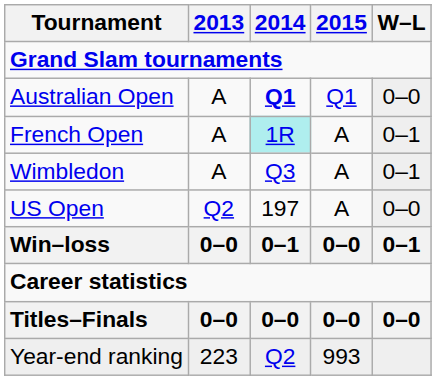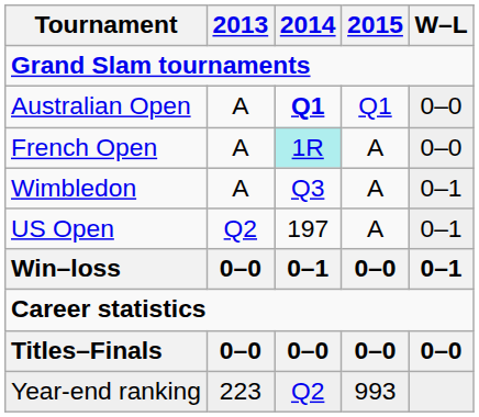French Open | W–L: 0–1 -> 0–0
US Open | W–L: 0–0 -> 0–1
